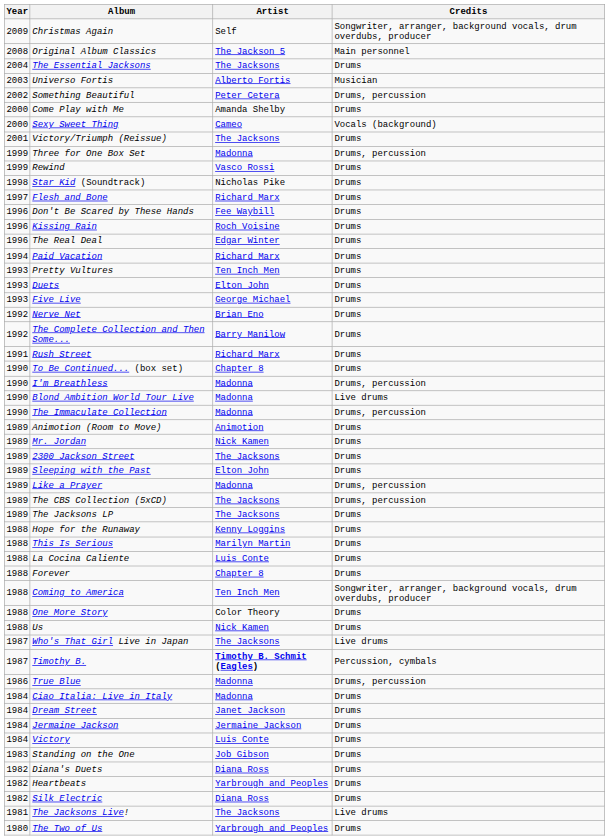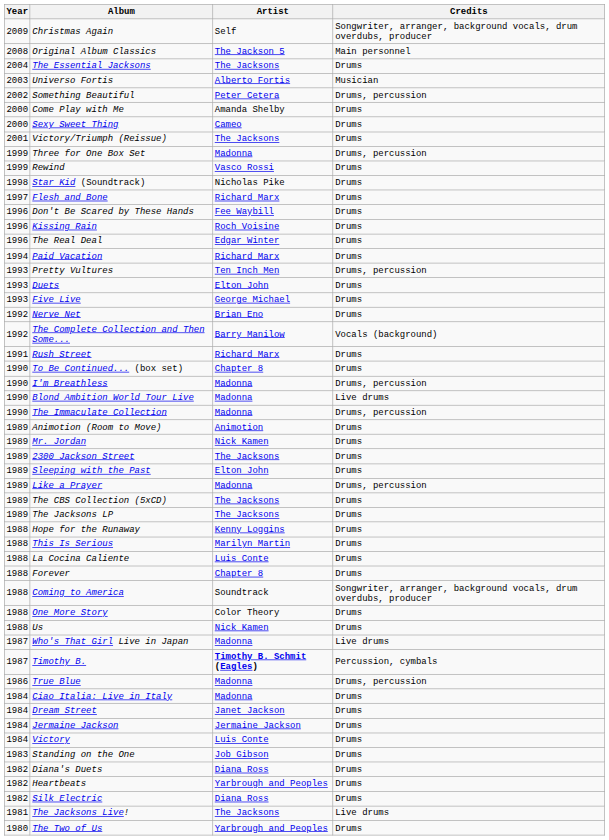Sexy Sweet Thing | Credits: Vocals (background) -> Drums
Pretty Vultures | Credits: Drums -> Drums, percussion
The Complete Collection and Then Some... | Credits: Drums -> Vocals (background)
The CBS Collection (5xCD) | Credits: Drums, percussion -> Drums
Coming to America | Artist: Ten Inch Men -> Soundtrack
Who's That Girl Live in Japan | Artist: The Jacksons -> Madonna
